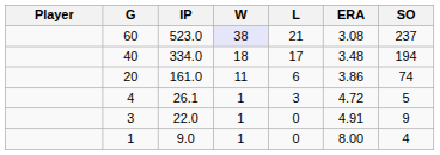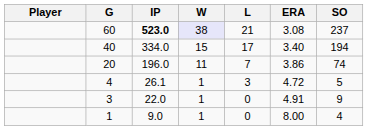60 | IP: normal -> bold
40 | W: 18 -> 15
40 | ERA: 3.48 -> 3.40
20 | IP: 161.0 -> 196.0
20 | L: 6 -> 7
